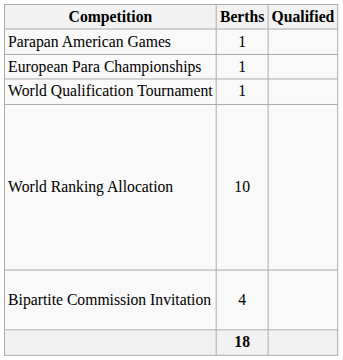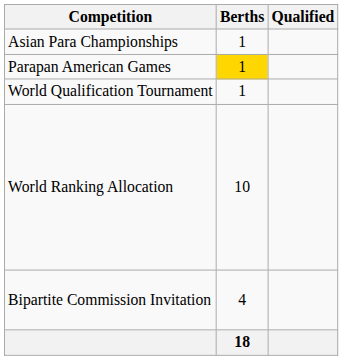+ row: Asian Para Championships | 1
Parapan American Games | Berths: no background -> gold background
- row: European Para Championships | 1
